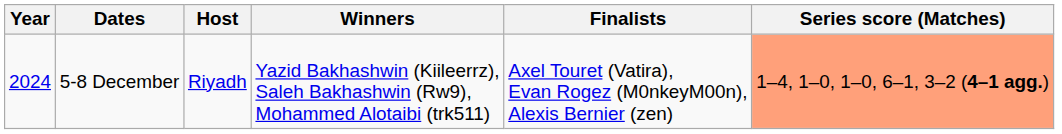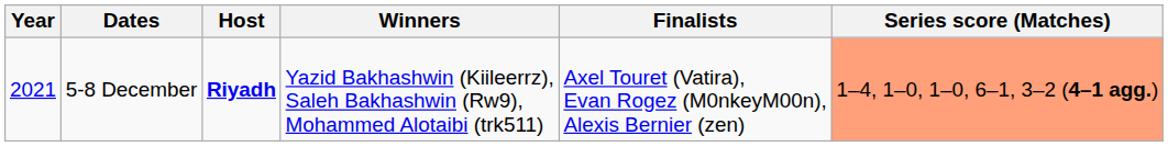5-8 December | Year: 2024 -> 2021
5-8 December | Host: normal -> bold
